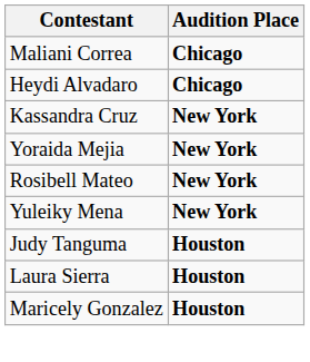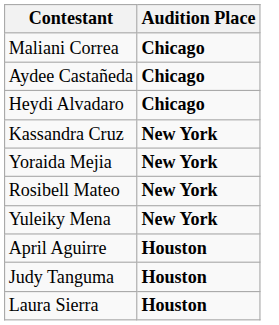+ row: Aydee Castañeda | Chicago
+ row: April Aguirre | Houston
- row: Maricely Gonzalez | Houston
